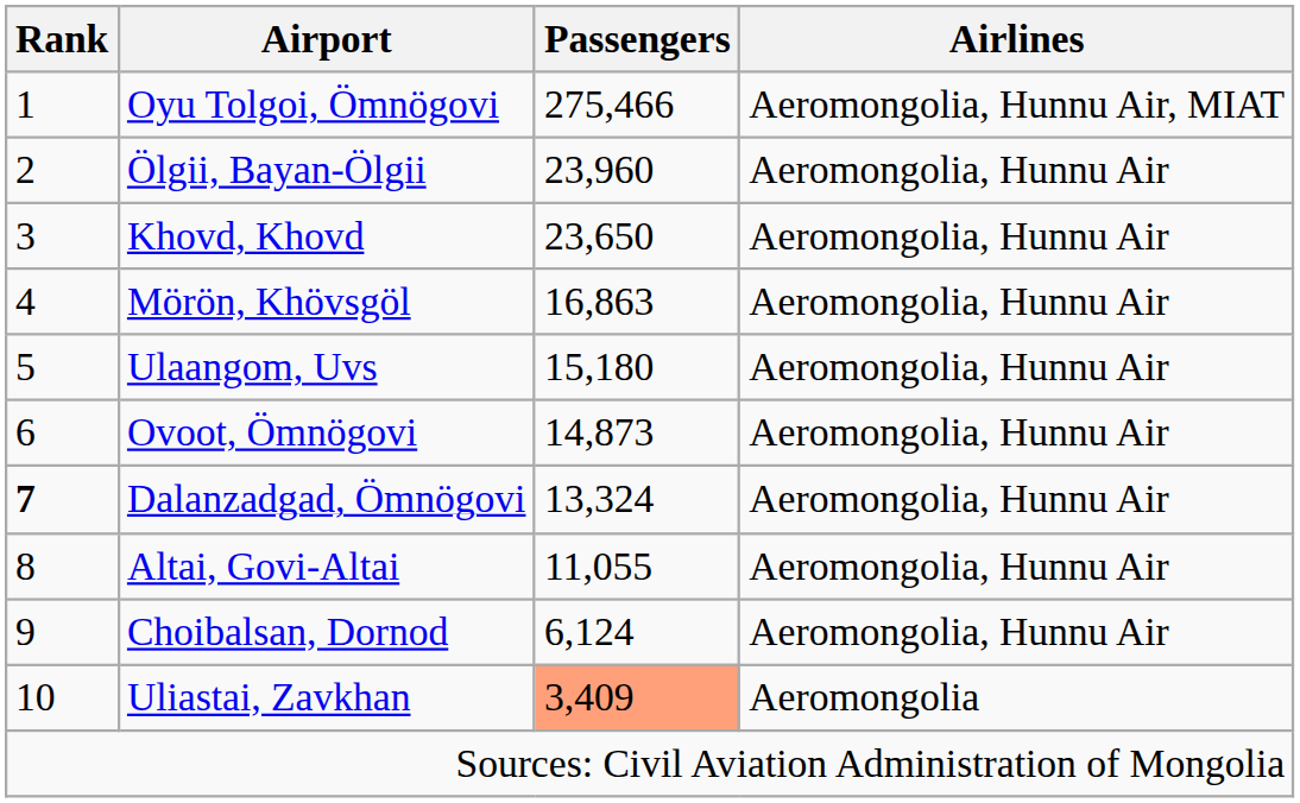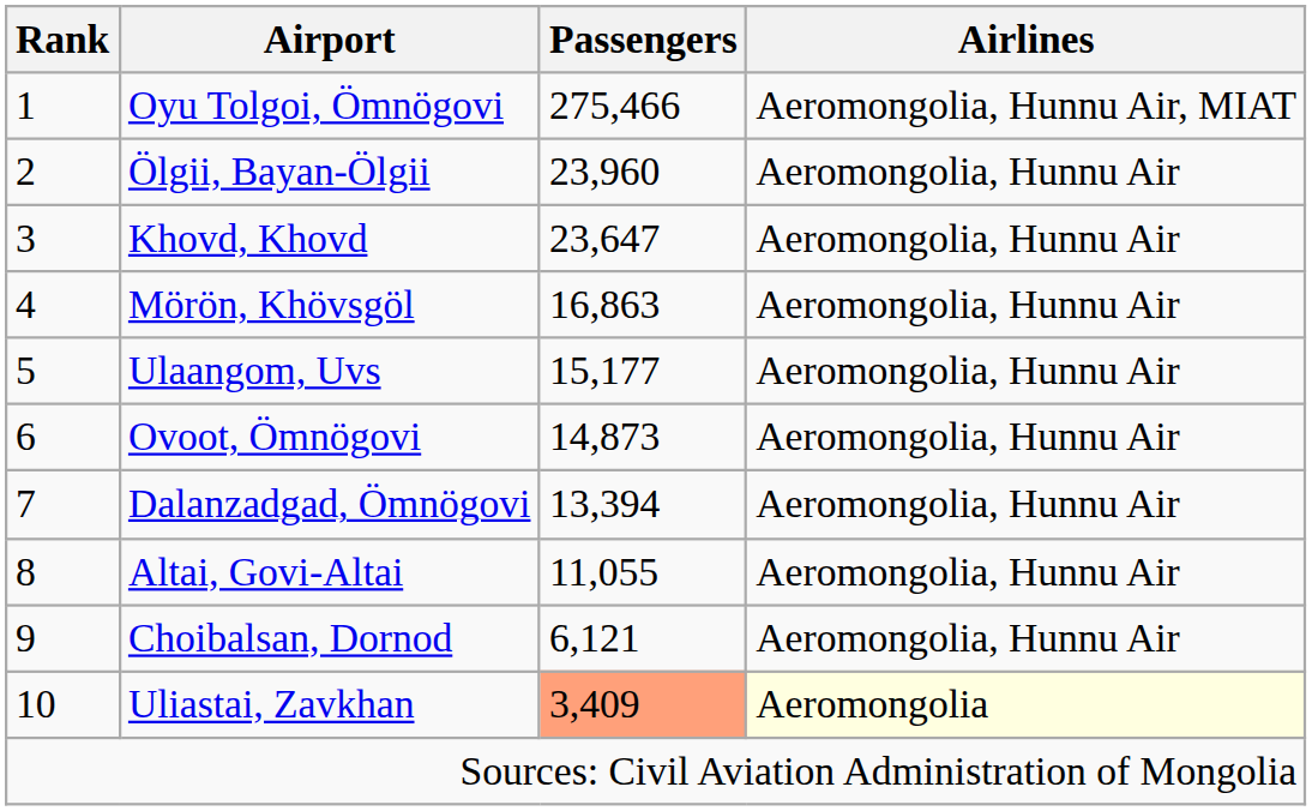Khovd, Khovd | Passengers: 23,650 -> 23,647
Ulaangom, Uvs | Passengers: 15,180 -> 15,177
Dalanzadgad, Ömnögovi | Rank: bold -> normal
Dalanzadgad, Ömnögovi | Passengers: 13,324 -> 13,394
Choibalsan, Dornod | Passengers: 6,124 -> 6,121
Uliastai, Zavkhan | Airlines: no background -> lightyellow background
